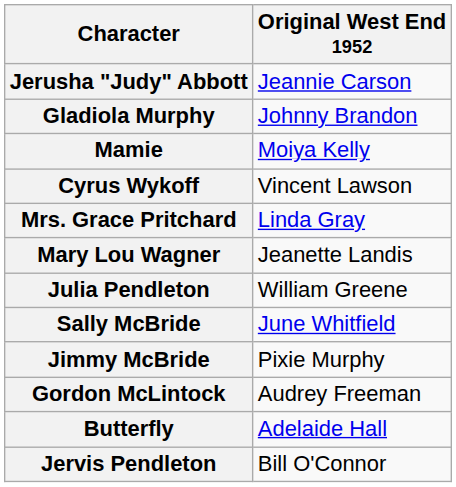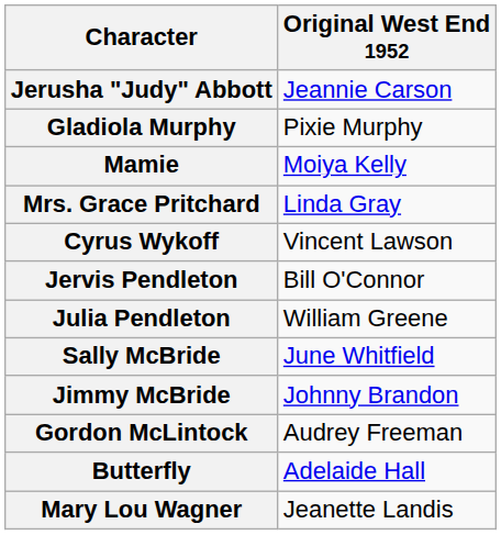Gladiola Murphy | Original West End 1952: Johnny Brandon -> Pixie Murphy
rows swapped: Mrs. Grace Pritchard <-> Cyrus Wykoff
rows swapped: Jervis Pendleton <-> Mary Lou Wagner
Jimmy McBride | Original West End 1952: Pixie Murphy -> Johnny Brandon
